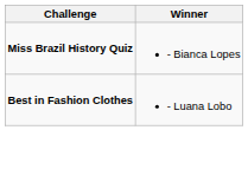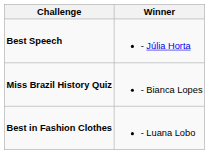+ row: Best Speech | - Júlia Horta
